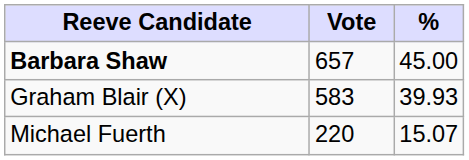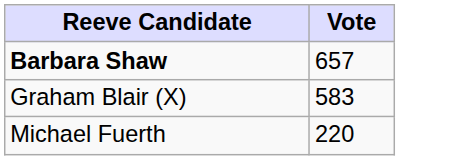- column: % | 45.00 | 39.93 | 15.07
